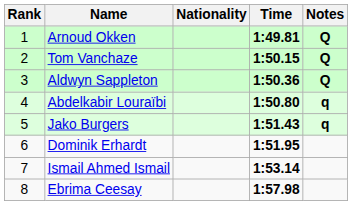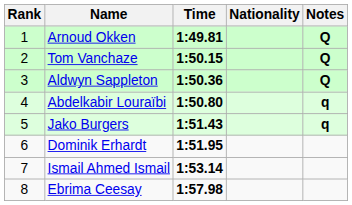columns swapped: Nationality <-> Time
